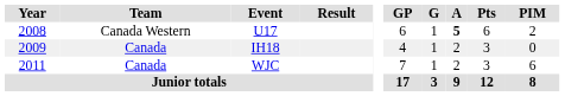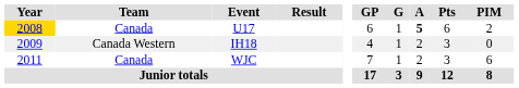U17 | Year: no background -> gold background
U17 | Team: Canada Western -> Canada
IH18 | Team: Canada -> Canada Western
